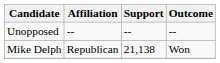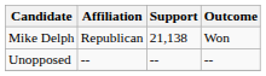rows swapped: Mike Delph <-> Unopposed
